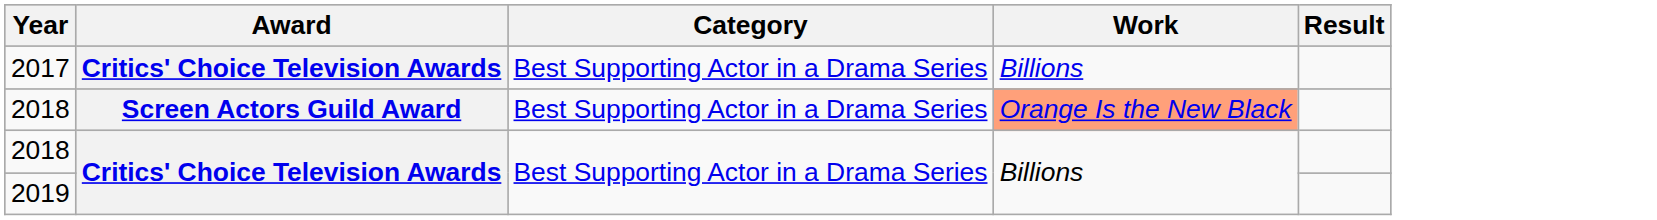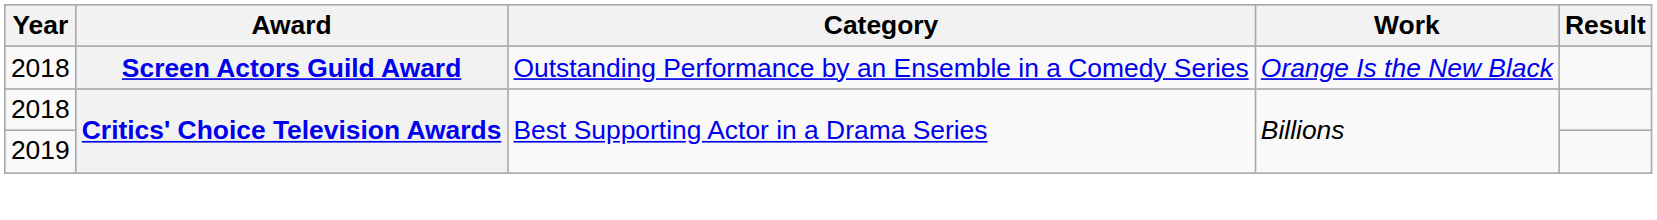- row: 2017 | Critics' Choice Television Awards | Best Supporting Actor in a Drama Series | Billions
2018 / Screen Actors Guild Award | Category: Best Supporting Actor in a Drama Series -> Outstanding Performance by an Ensemble in a Comedy Series
2018 / Screen Actors Guild Award | Work: lightsalmon background -> no background
